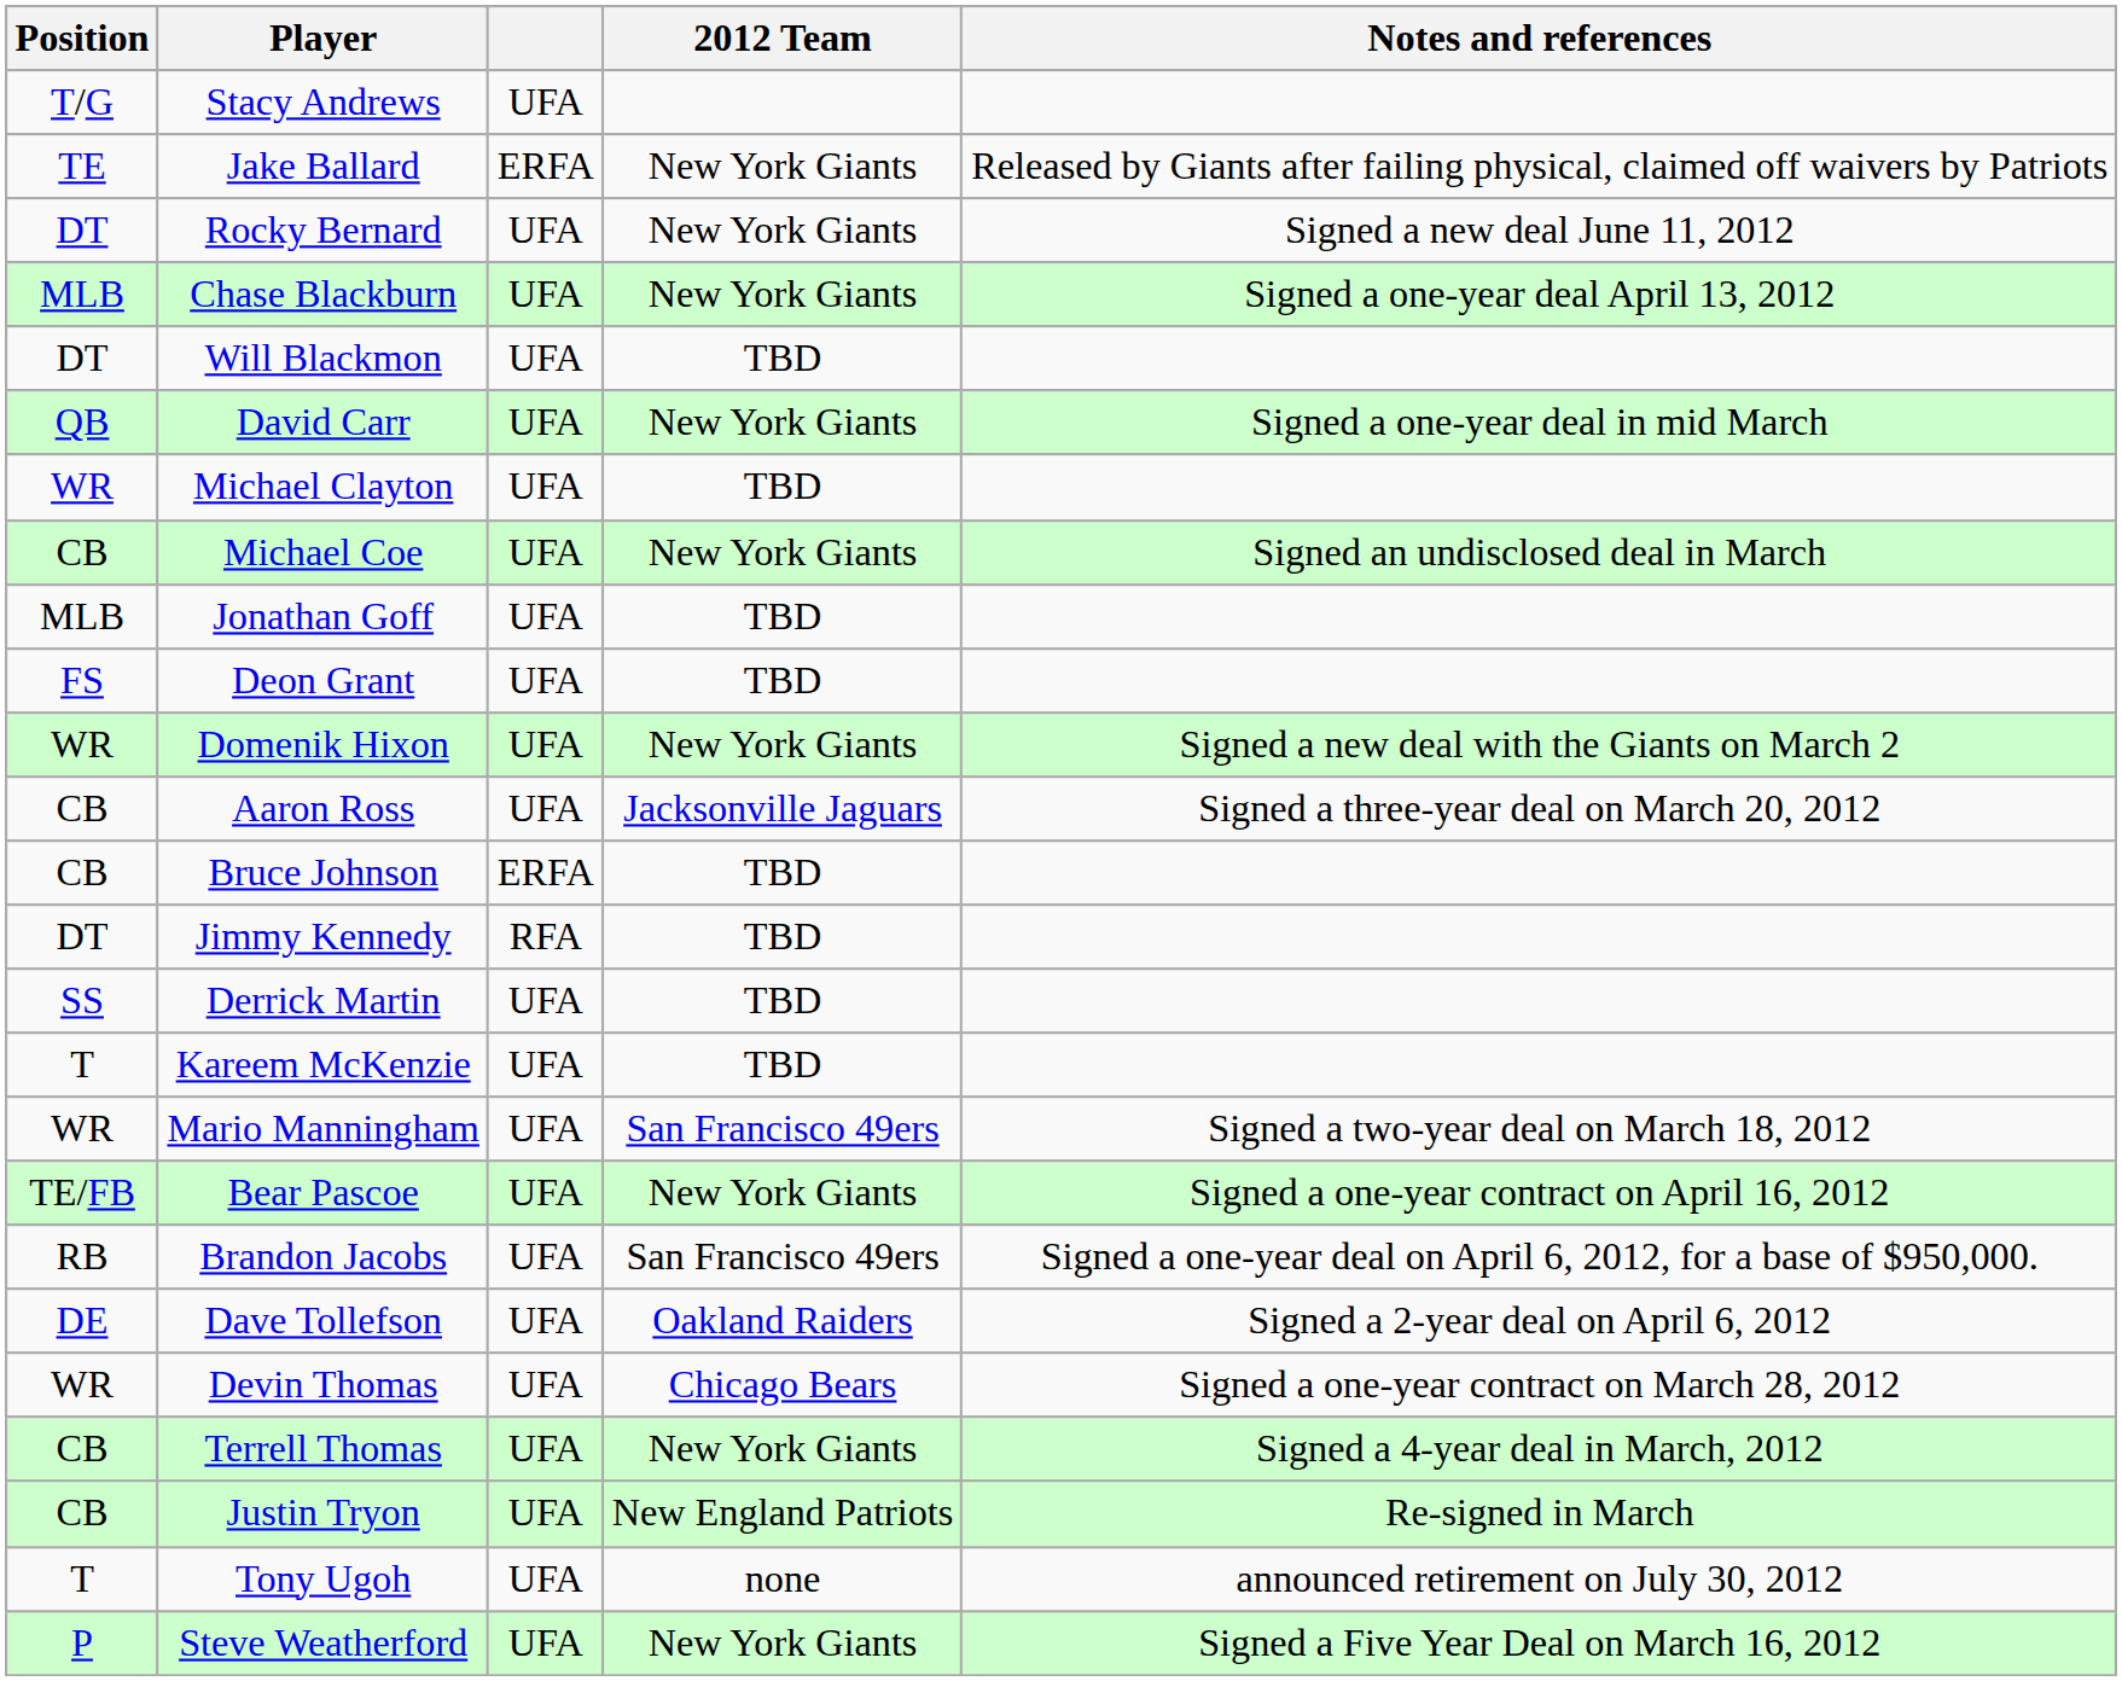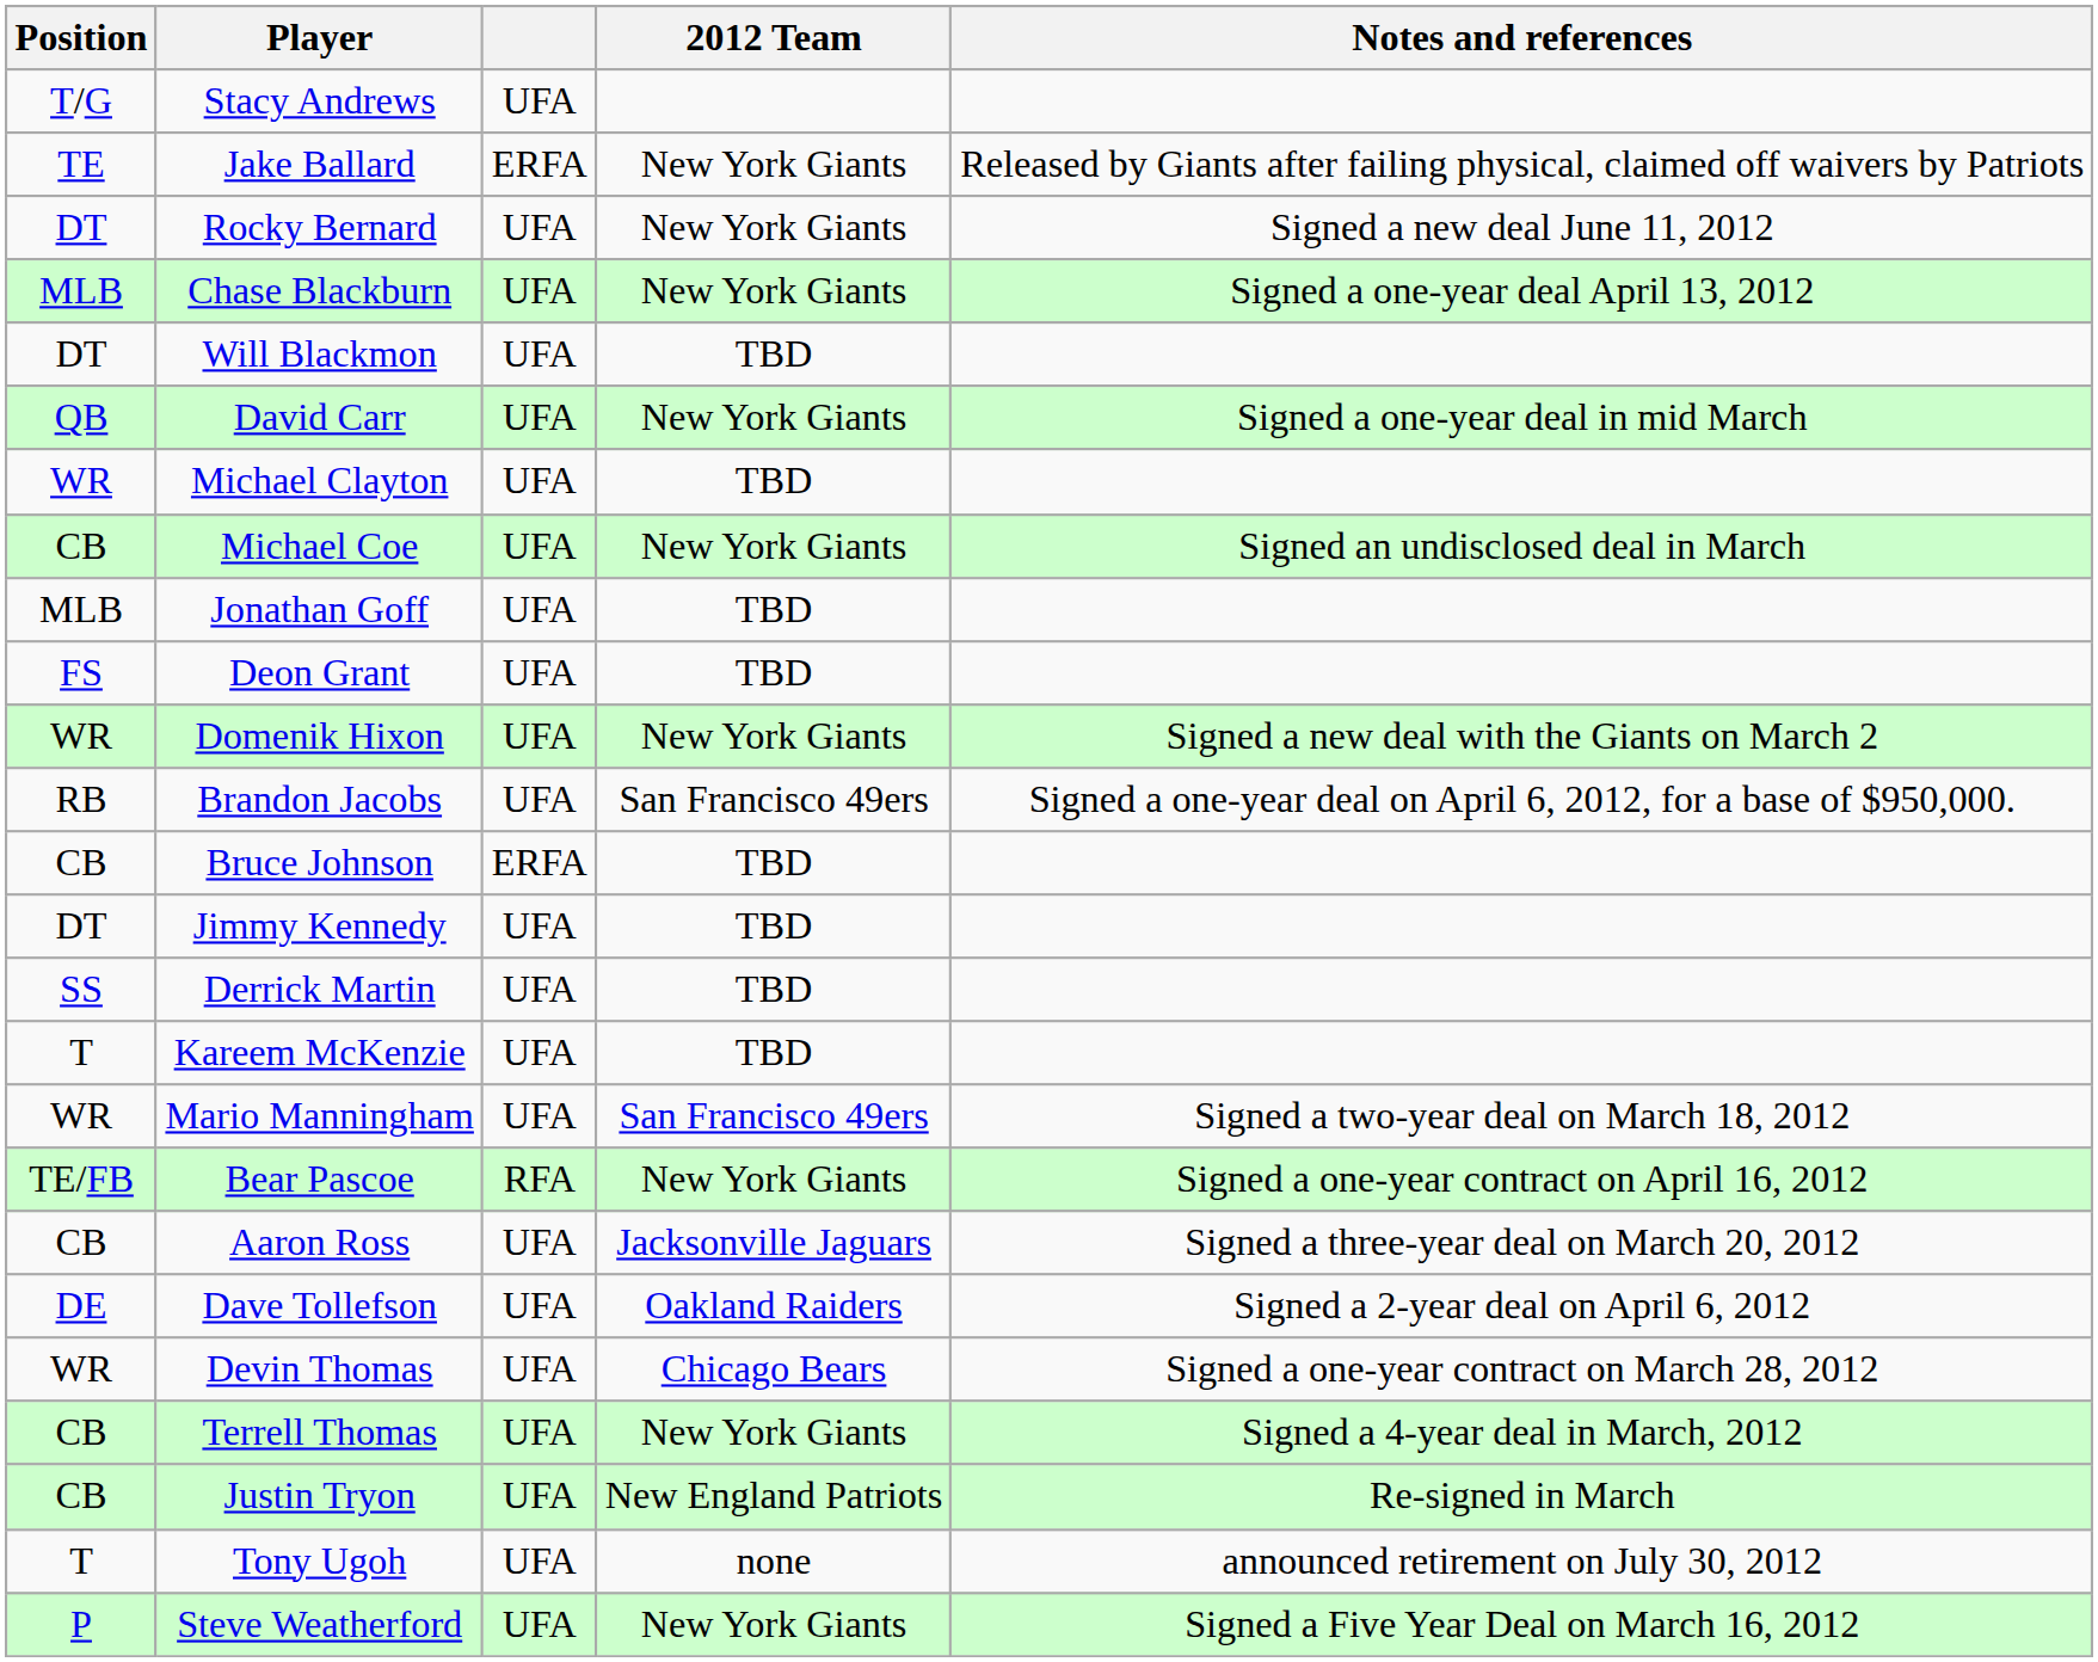rows swapped: Brandon Jacobs <-> Aaron Ross
Jimmy Kennedy | column 3: RFA -> UFA
Bear Pascoe | column 3: UFA -> RFA
